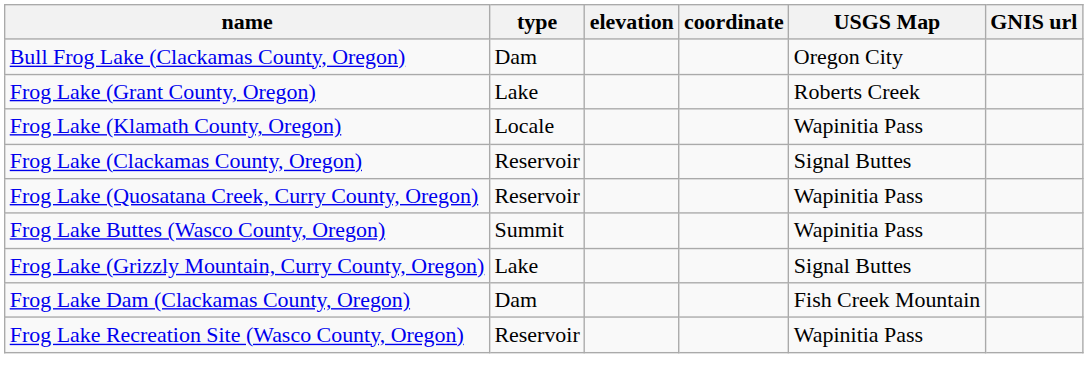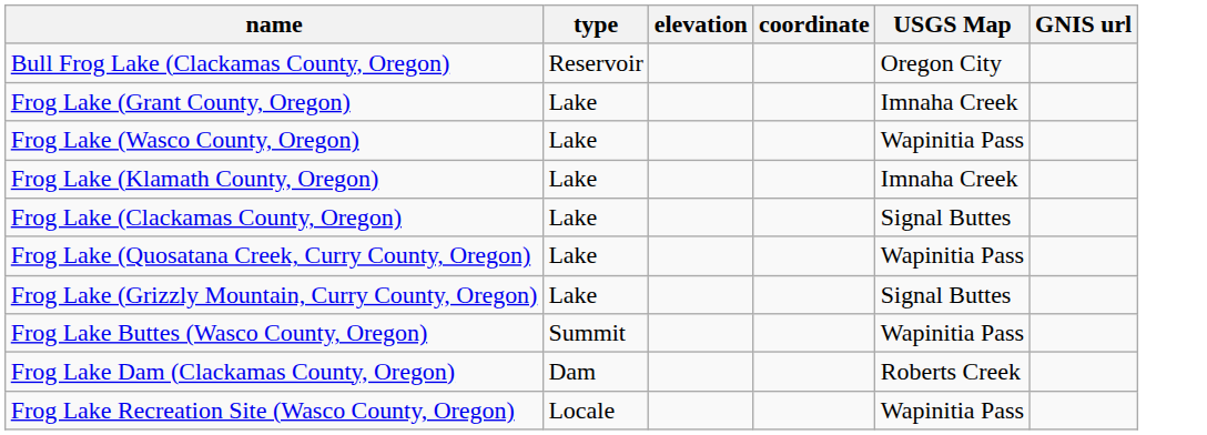Bull Frog Lake (Clackamas County, Oregon) | type: Dam -> Reservoir
Frog Lake (Grant County, Oregon) | USGS Map: Roberts Creek -> Imnaha Creek
+ row: Frog Lake (Wasco County, Oregon) | Lake | Wapinitia Pass
Frog Lake (Klamath County, Oregon) | type: Locale -> Lake
Frog Lake (Klamath County, Oregon) | USGS Map: Wapinitia Pass -> Imnaha Creek
Frog Lake (Clackamas County, Oregon) | type: Reservoir -> Lake
Frog Lake (Quosatana Creek, Curry County, Oregon) | type: Reservoir -> Lake
rows swapped: Frog Lake (Grizzly Mountain, Curry County, Oregon) <-> Frog Lake Buttes (Wasco County, Oregon)
Frog Lake Dam (Clackamas County, Oregon) | USGS Map: Fish Creek Mountain -> Roberts Creek
Frog Lake Recreation Site (Wasco County, Oregon) | type: Reservoir -> Locale
